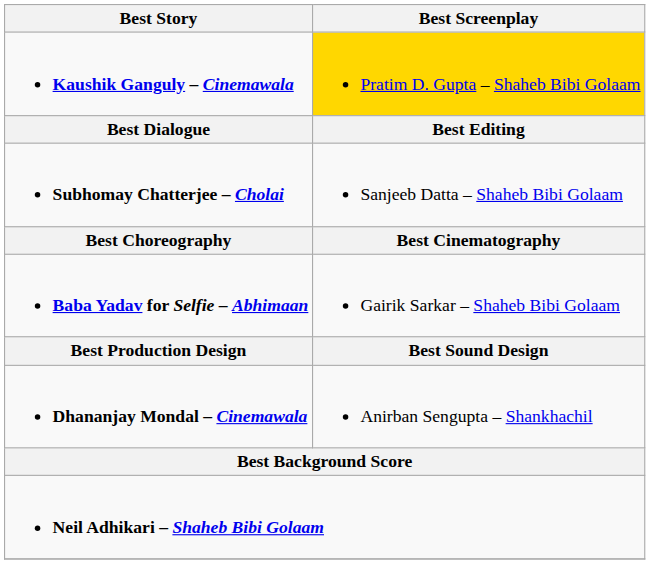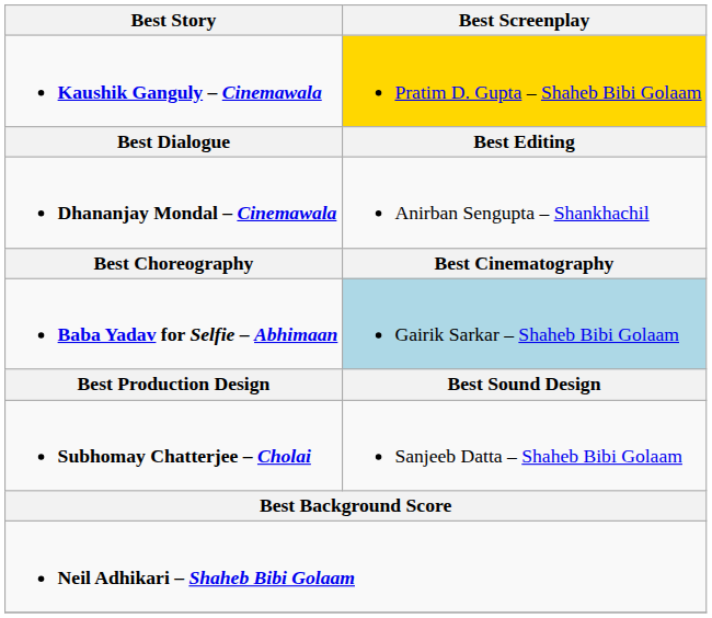rows swapped: Subhomay Chatterjee – Cholai <-> Dhananjay Mondal – Cinemawala
Baba Yadav for Selfie – Abhimaan | Best Screenplay: no background -> lightblue background
